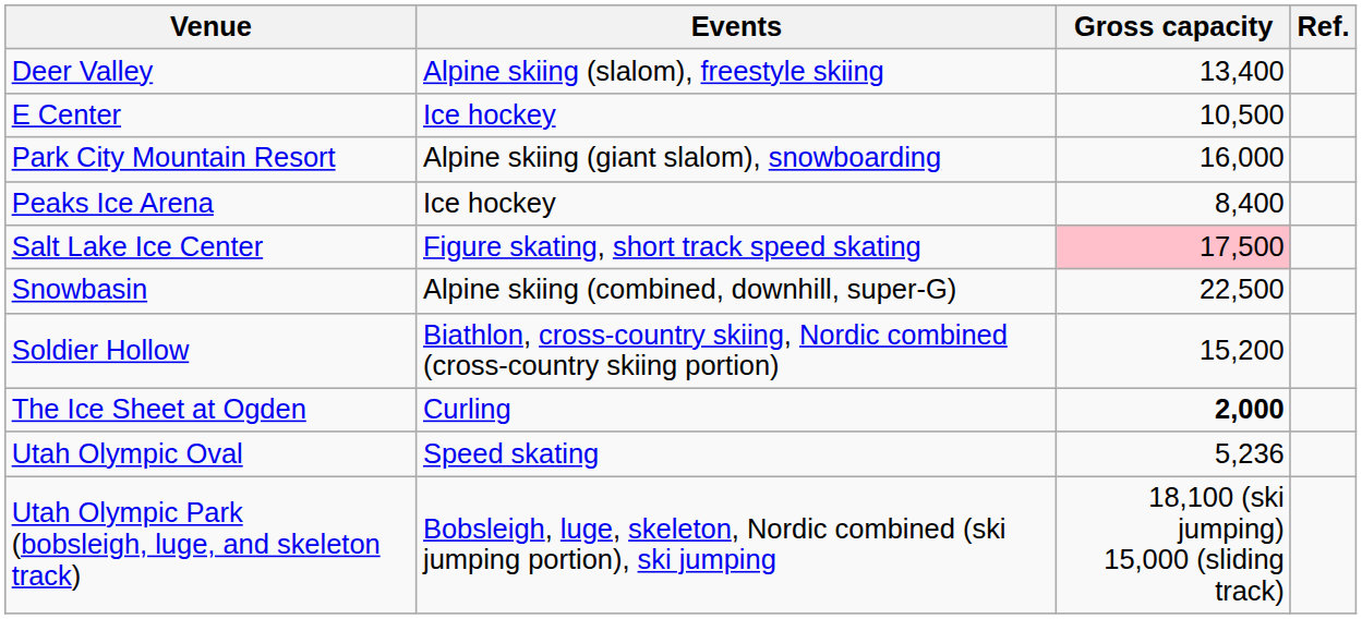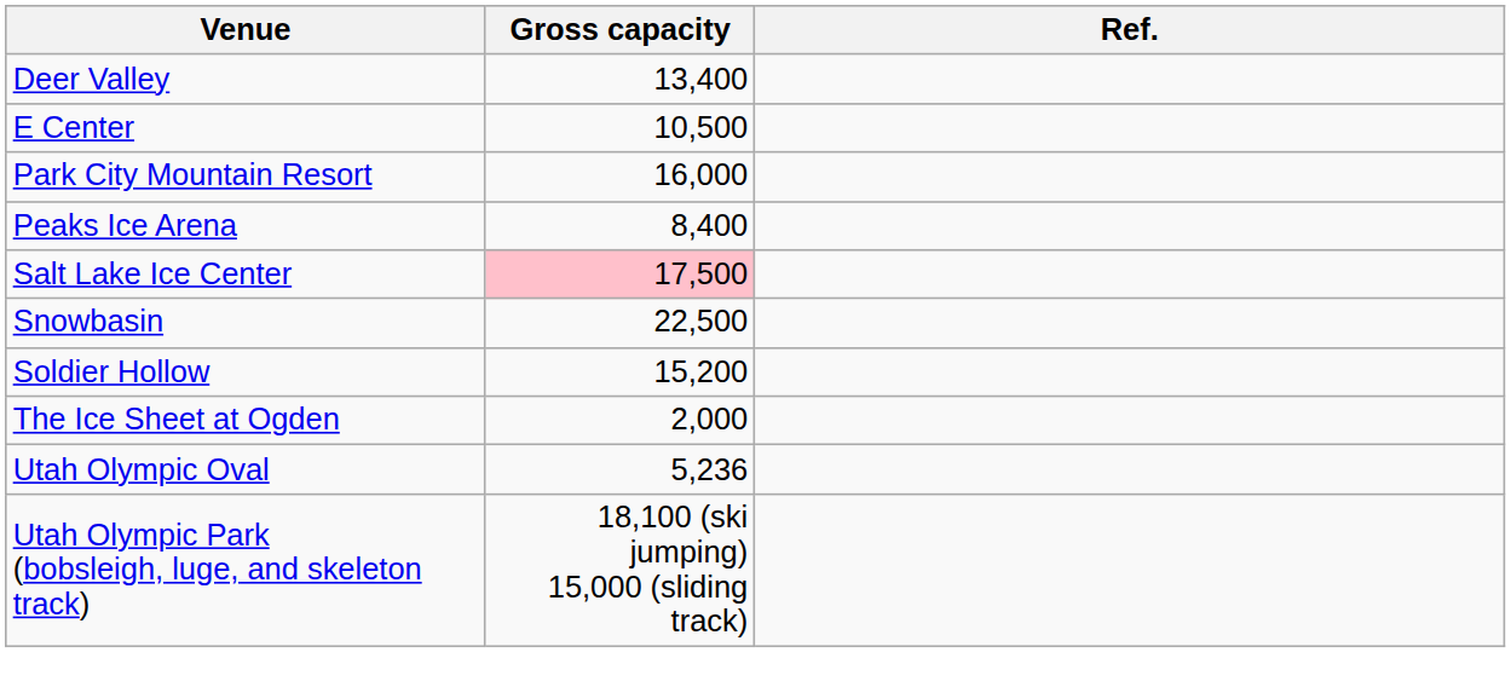- column: Events | Alpine skiing (slalom), freestyle skiing | Ice hockey | Alpine skiing (giant slalom), snowboarding | Ice hockey | Figure skating, short track speed skating | Alpine skiing (combined, downhill, super-G) | Biathlon, cross-country skiing, Nordic combined (cross-country skiing portion) | Curling | Speed skating | Bobsleigh, luge, skeleton, Nordic combined (ski jumping portion), ski jumping
The Ice Sheet at Ogden | Gross capacity: bold -> normal
